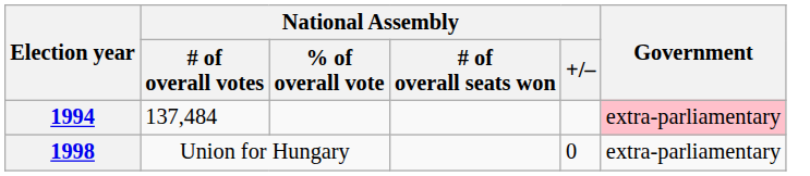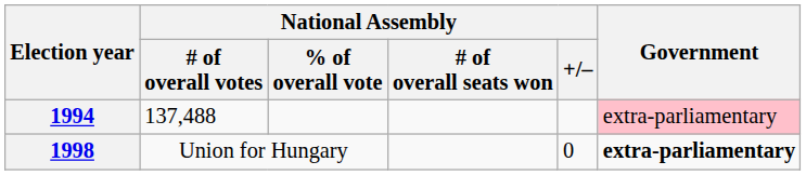1994 | National Assembly / # of overall votes: 137,484 -> 137,488
1998 | Government: normal -> bold
